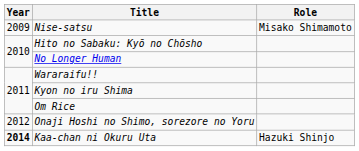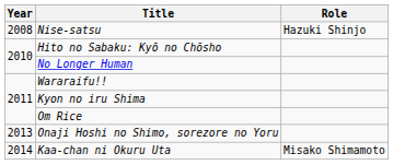Nise-satsu | Year: 2009 -> 2008
Nise-satsu | Role: Misako Shimamoto -> Hazuki Shinjo
Onaji Hoshi no Shimo, sorezore no Yoru | Year: 2012 -> 2013
Kaa-chan ni Okuru Uta | Year: bold -> normal
Kaa-chan ni Okuru Uta | Role: Hazuki Shinjo -> Misako Shimamoto
